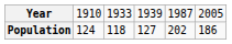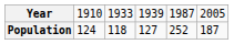Population | column 5: 202 -> 252
Population | column 6: 186 -> 187
